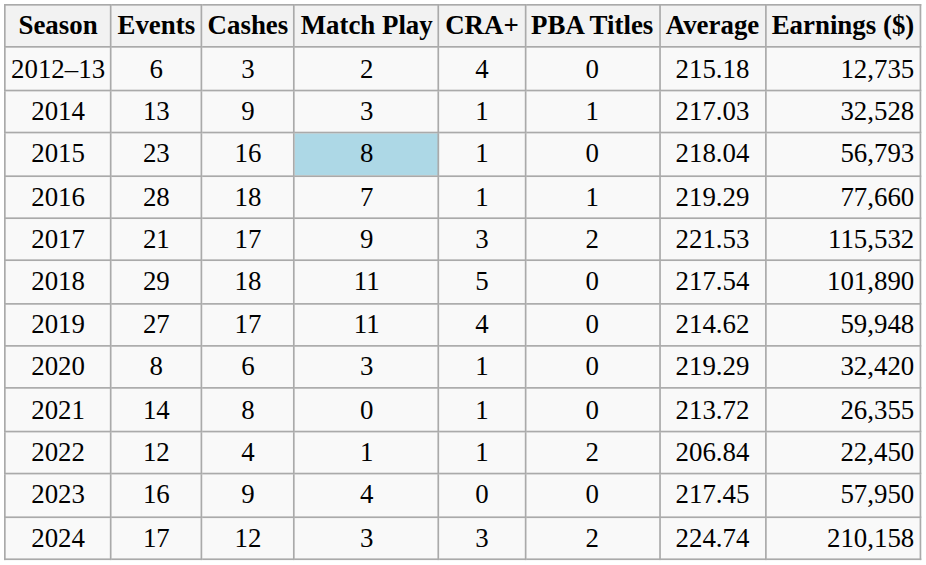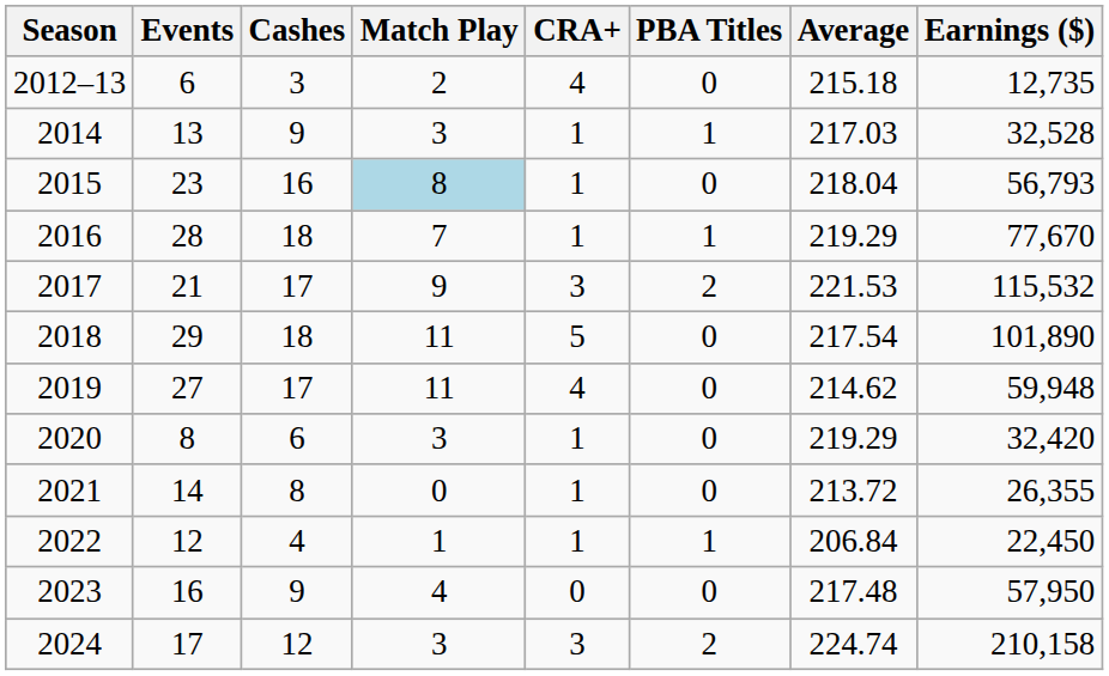2016 | Earnings ($): 77,660 -> 77,670
2022 | PBA Titles: 2 -> 1
2023 | Average: 217.45 -> 217.48
